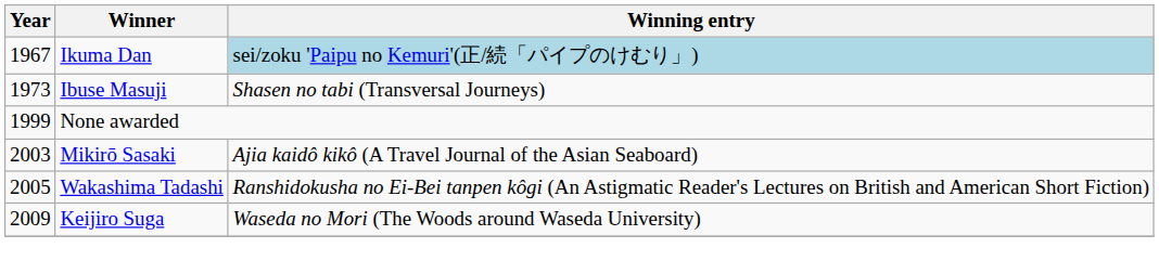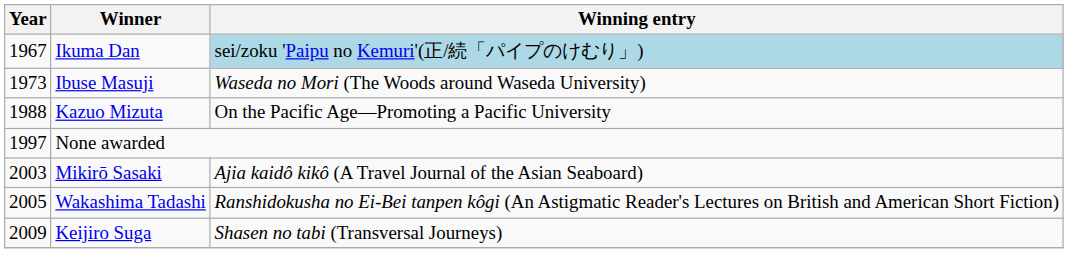Ibuse Masuji | Winning entry: Shasen no tabi (Transversal Journeys) -> Waseda no Mori (The Woods around Waseda University)
+ row: 1988 | Kazuo Mizuta | On the Pacific Age—Promoting a Pacific University
None awarded | Year: 1999 -> 1997
Keijiro Suga | Winning entry: Waseda no Mori (The Woods around Waseda University) -> Shasen no tabi (Transversal Journeys)
